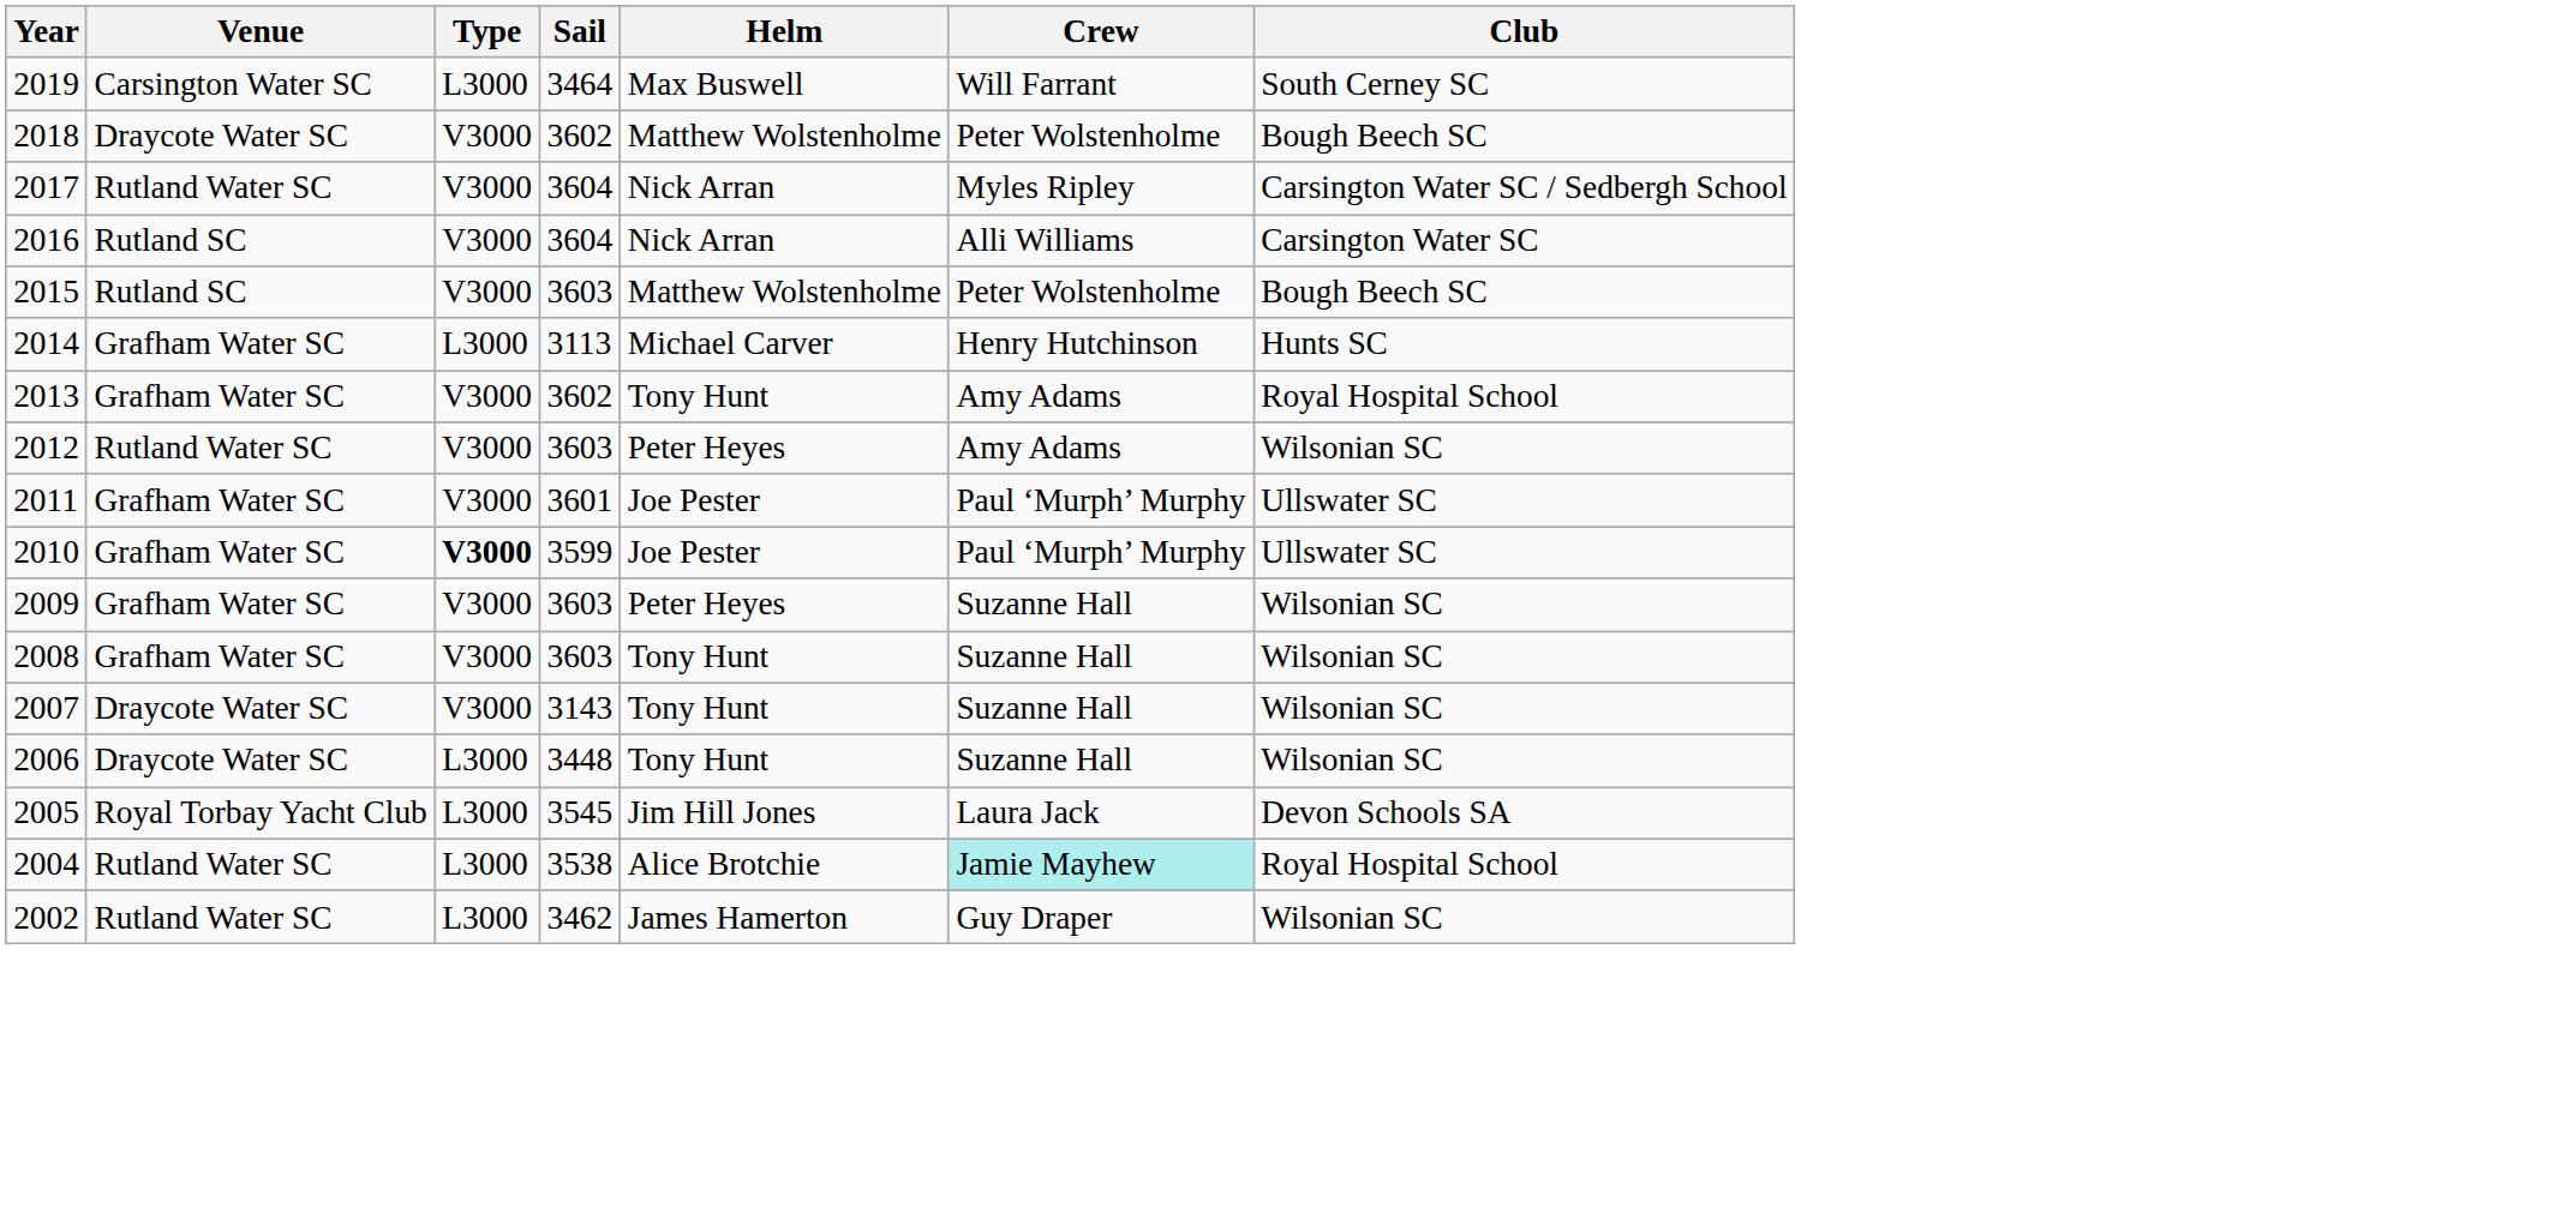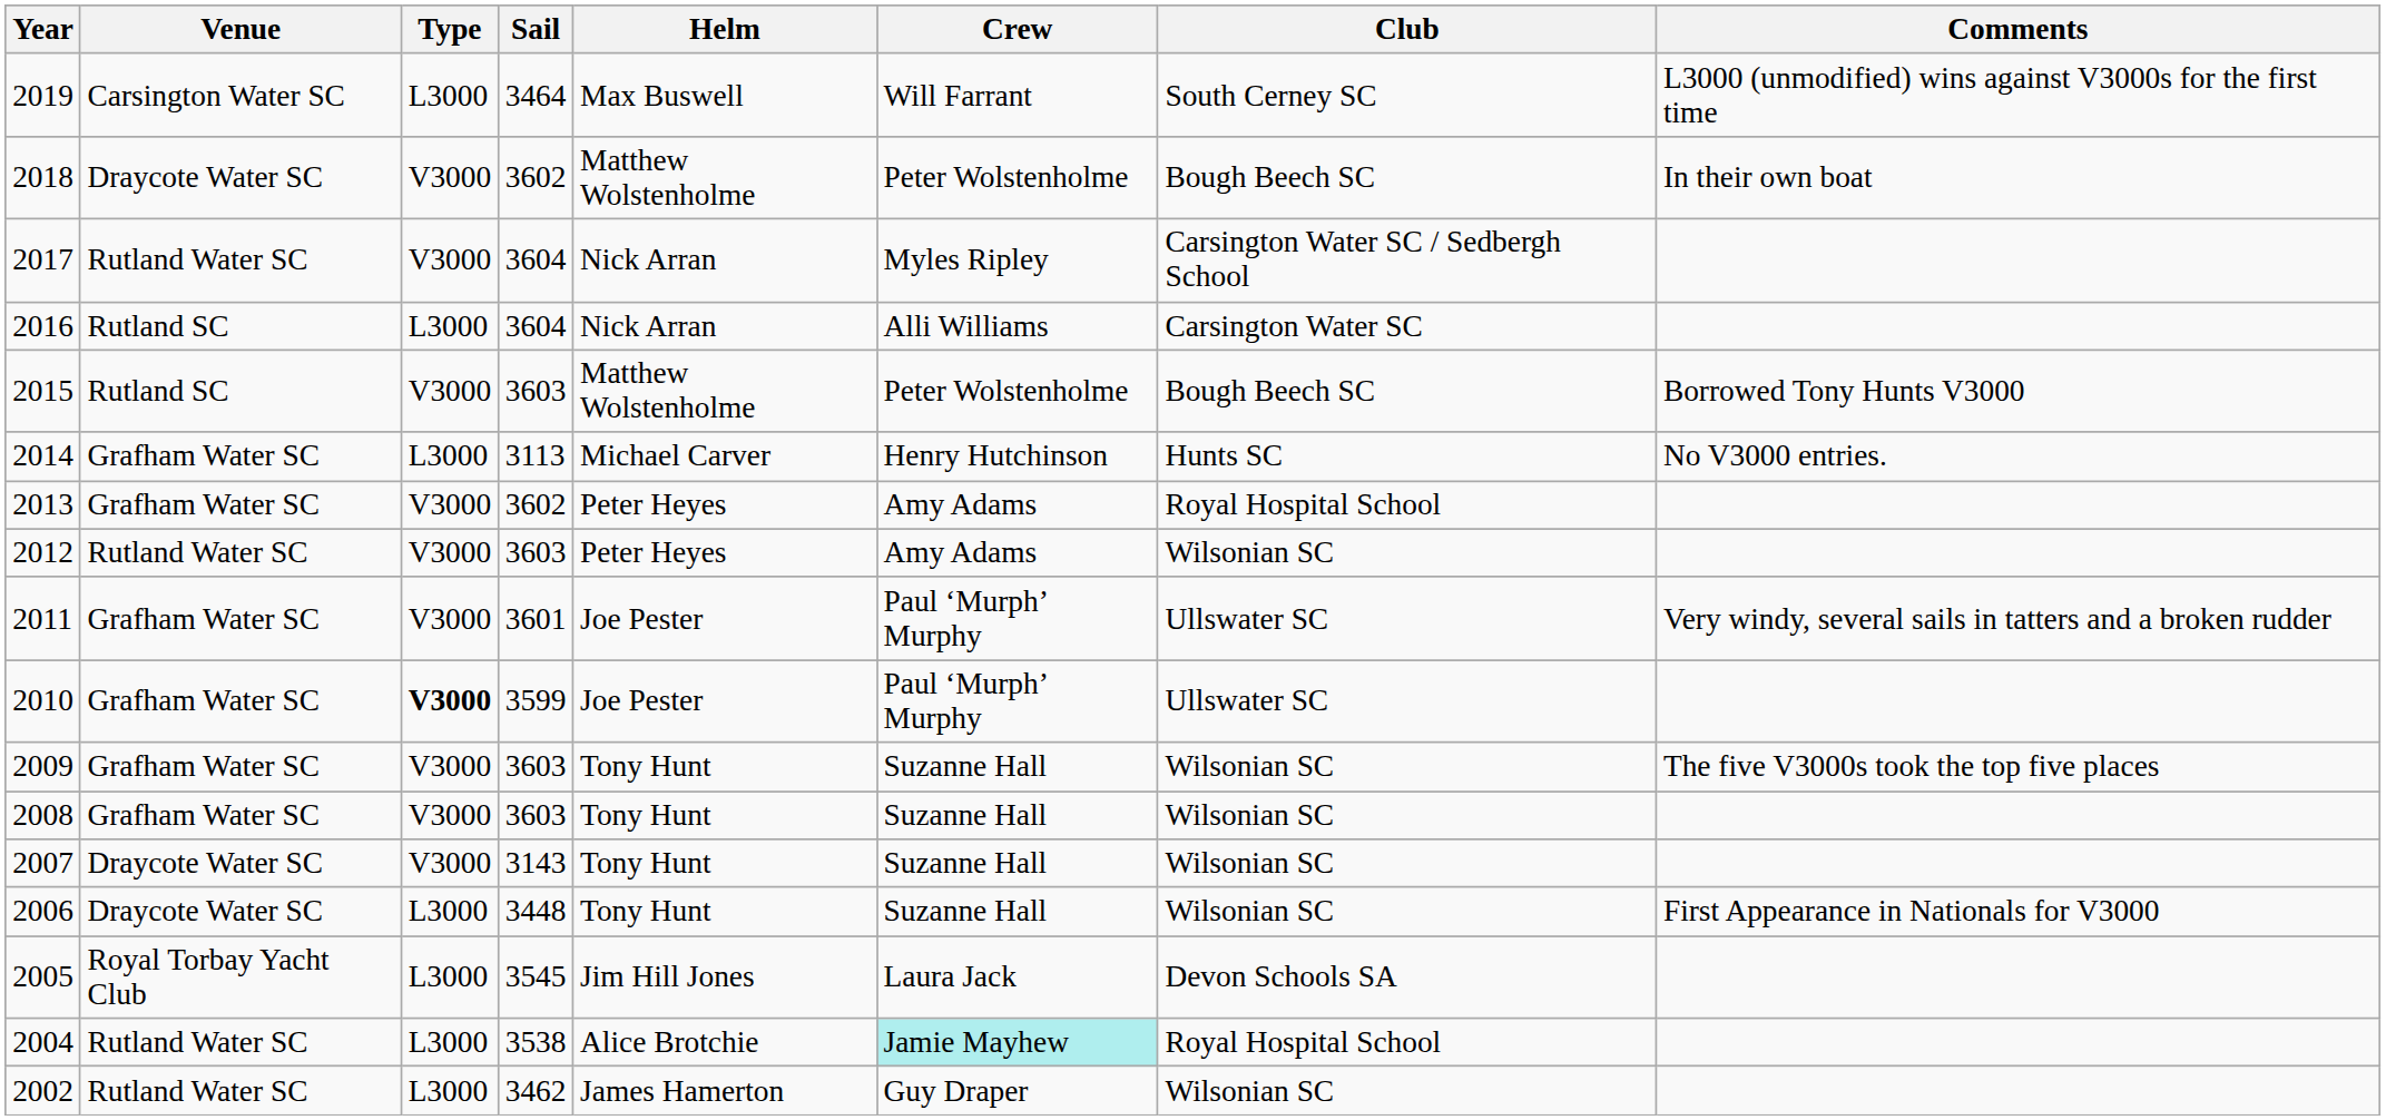+ column: Comments | L3000 (unmodified) wins against V3000s for the first time | In their own boat | Borrowed Tony Hunts V3000 | No V3000 entries. | Very windy, several sails in tatters and a broken rudder | The five V3000s took the top five places | First Appearance in Nationals for V3000
2016 | Type: V3000 -> L3000
2013 | Helm: Tony Hunt -> Peter Heyes
2009 | Helm: Peter Heyes -> Tony Hunt
